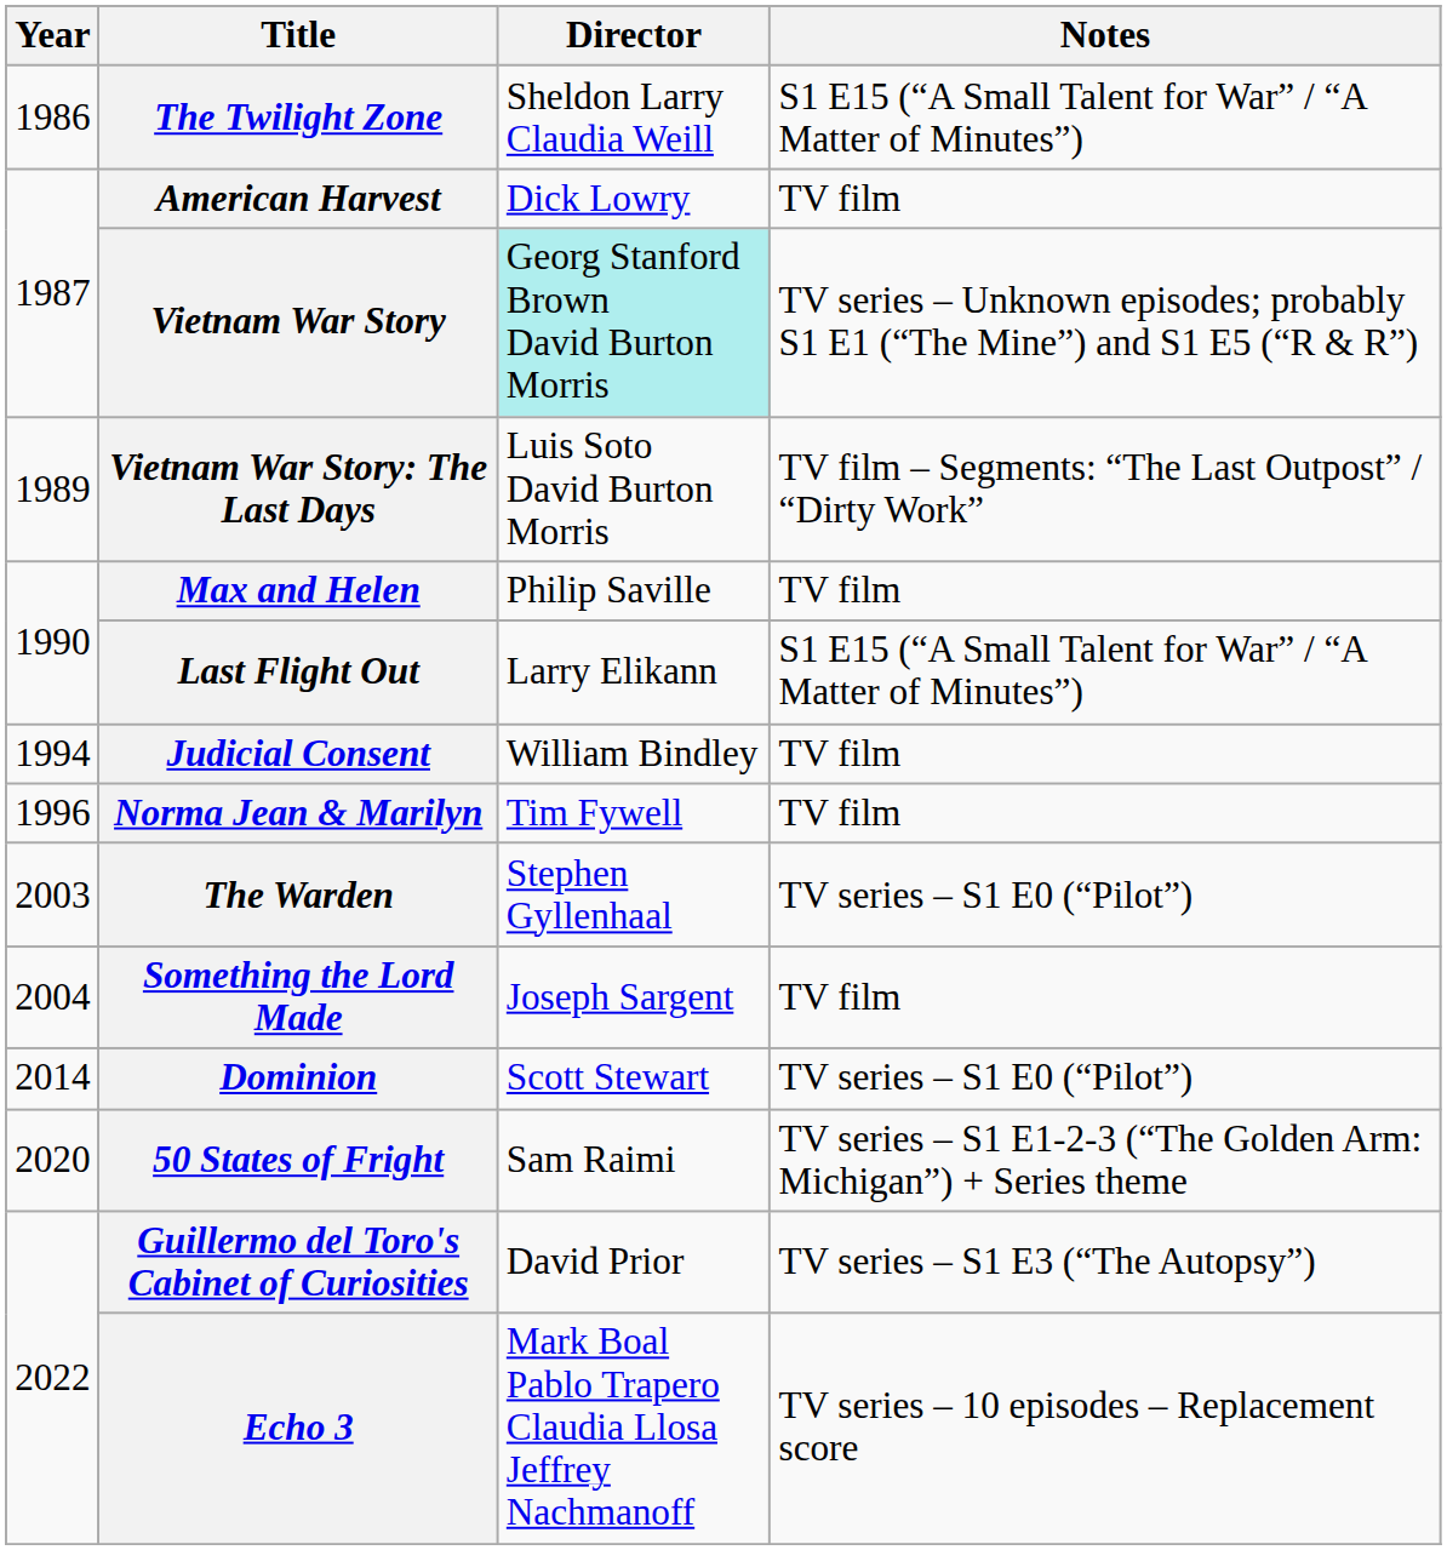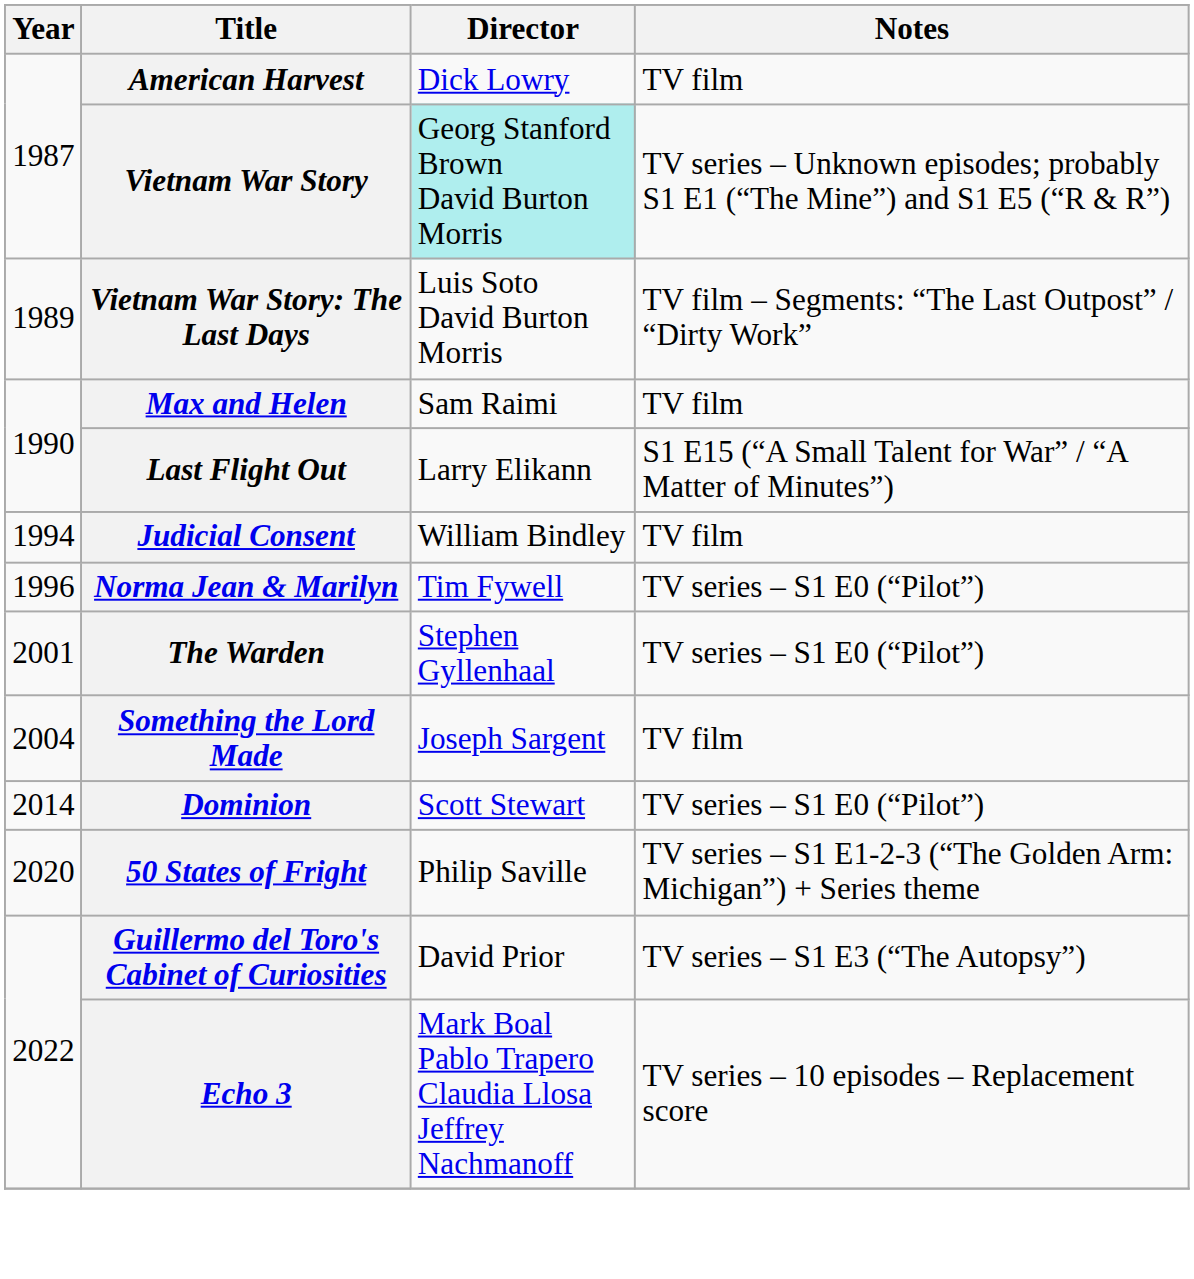- row: 1986 | The Twilight Zone | Sheldon Larry Claudia Weill | S1 E15 (“A Small Talent for War” / “A Matter of Minutes”)
Max and Helen | Director: Philip Saville -> Sam Raimi
Norma Jean & Marilyn | Notes: TV film -> TV series – S1 E0 (“Pilot”)
The Warden | Year: 2003 -> 2001
50 States of Fright | Director: Sam Raimi -> Philip Saville
